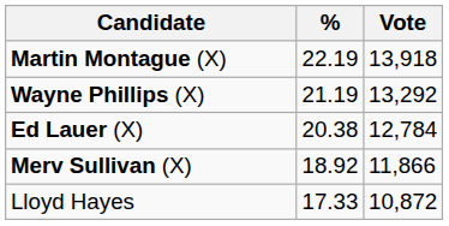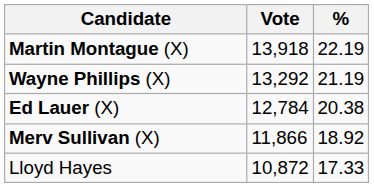columns swapped: Vote <-> %
